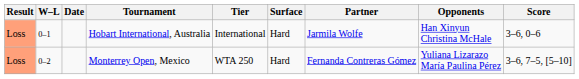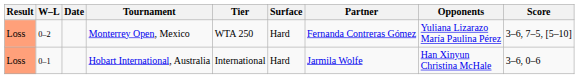rows swapped: Hobart International, Australia <-> Monterrey Open, Mexico
